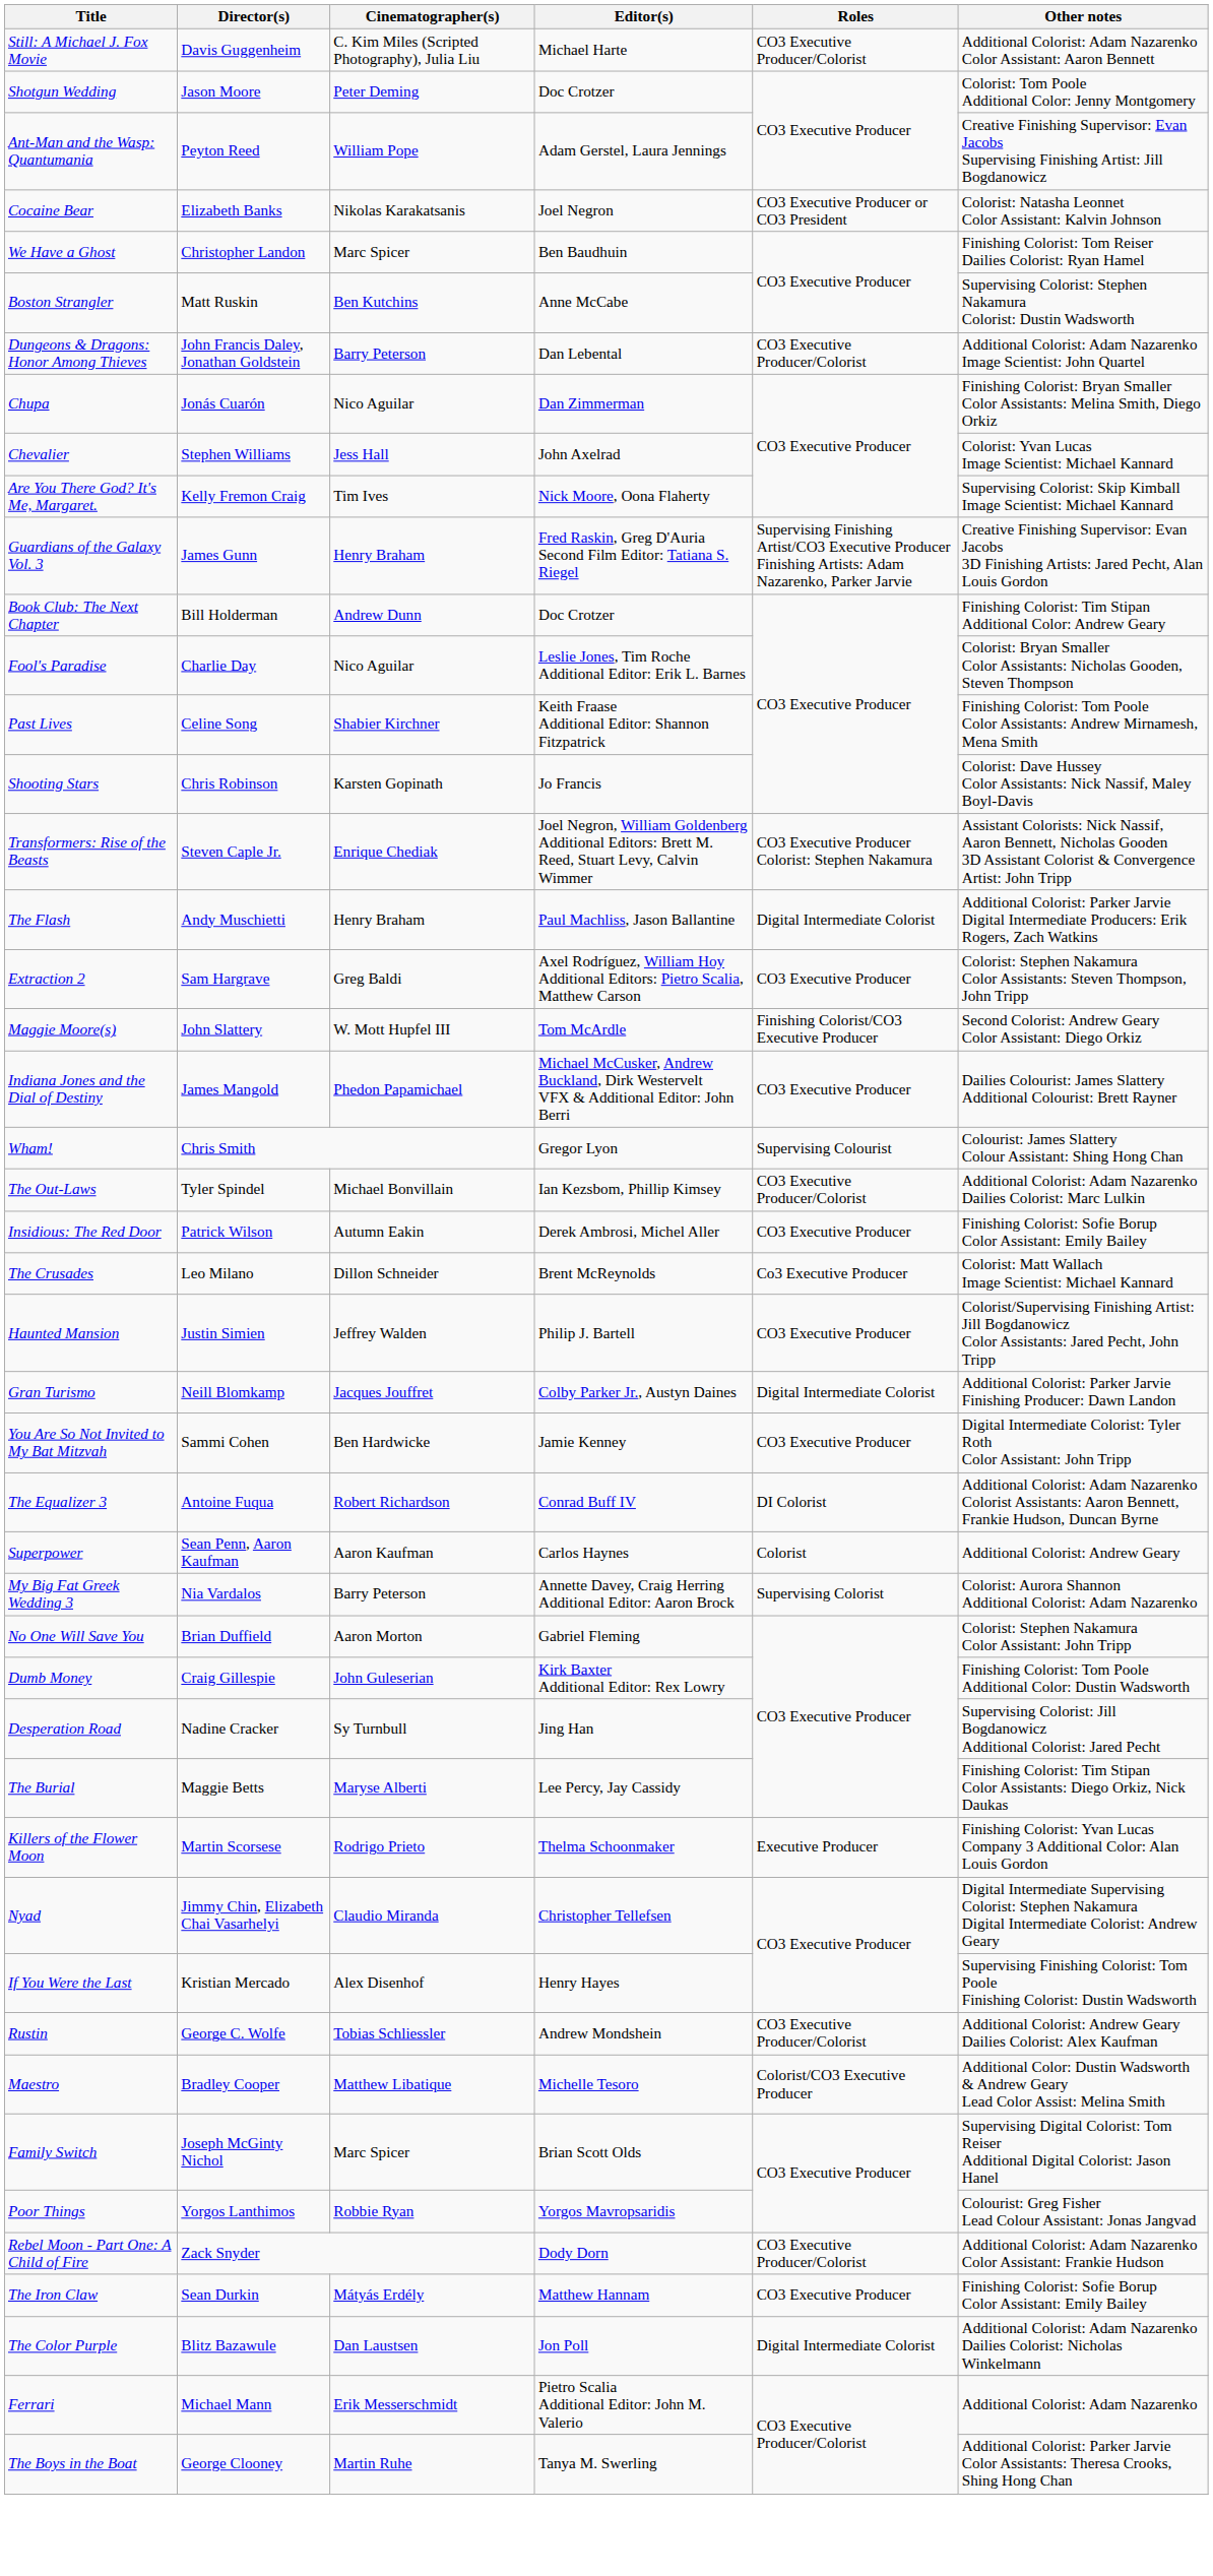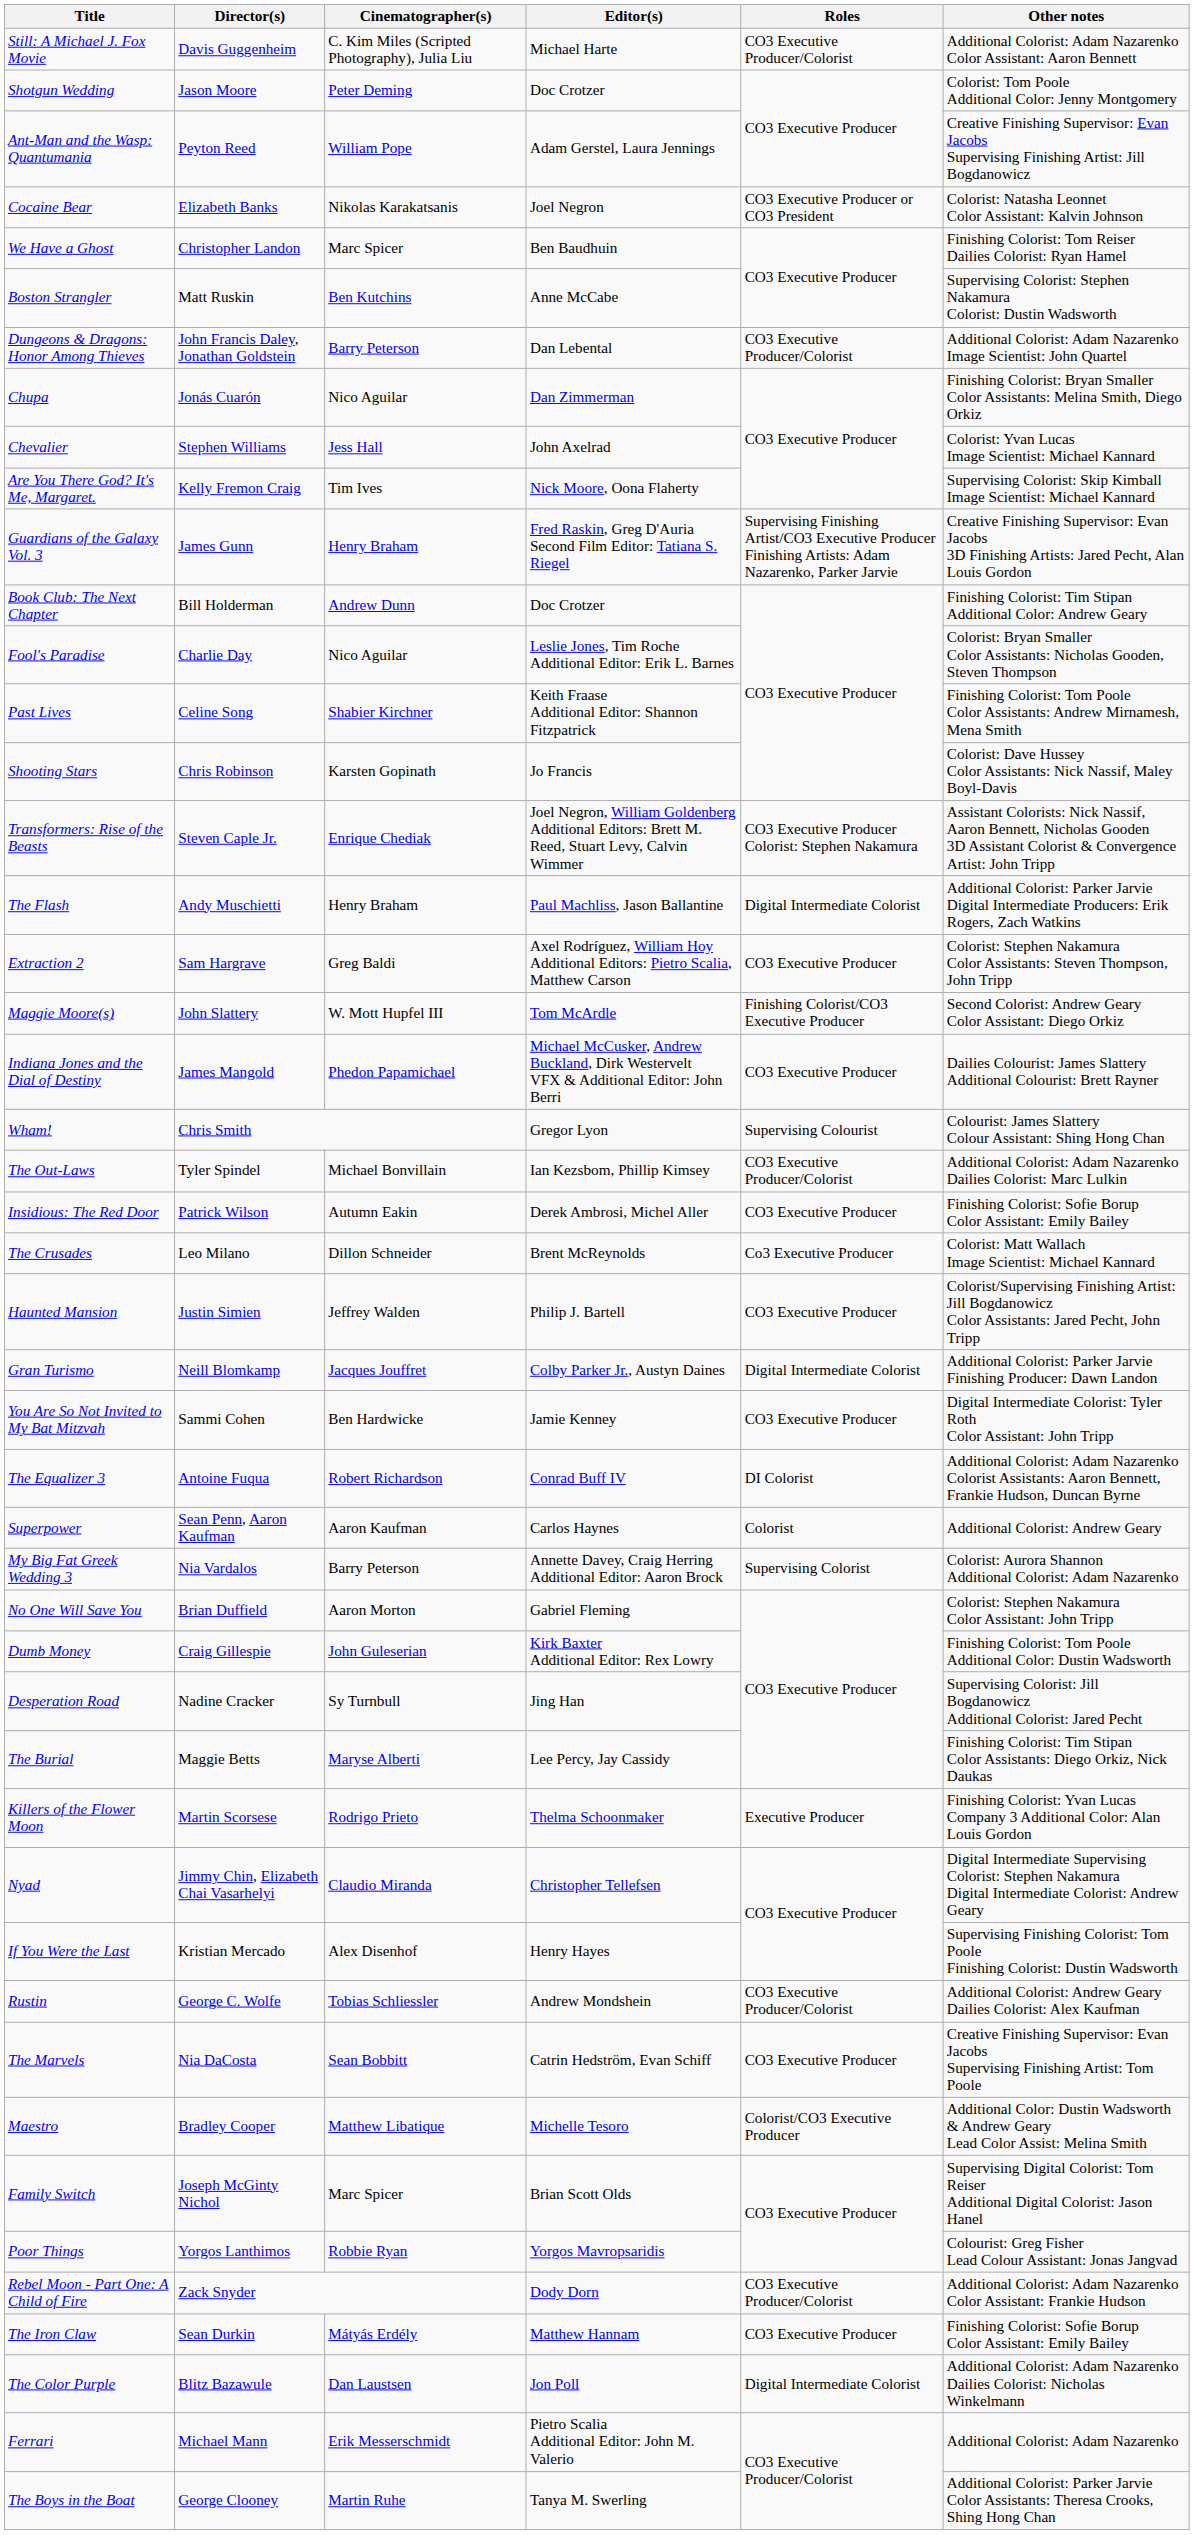+ row: The Marvels | Nia DaCosta | Sean Bobbitt | Catrin Hedström, Evan Schiff | CO3 Executive Producer | Creative Finishing Supervisor: Evan Jacobs Supervising Finishing Artist: Tom Poole
